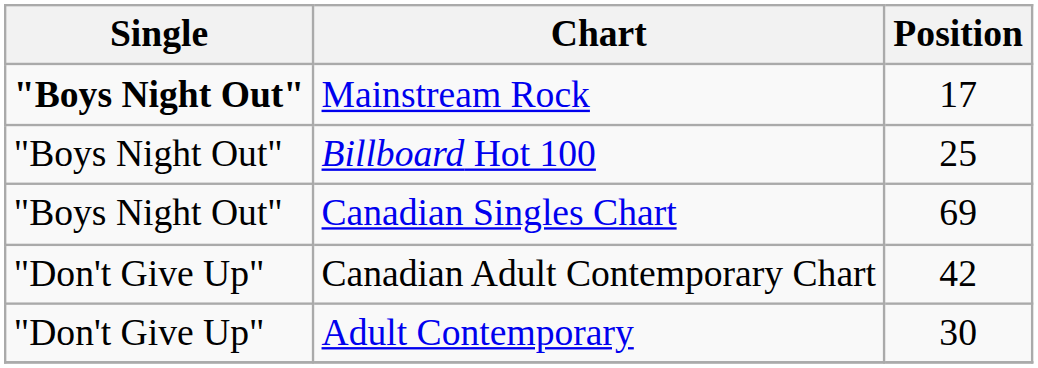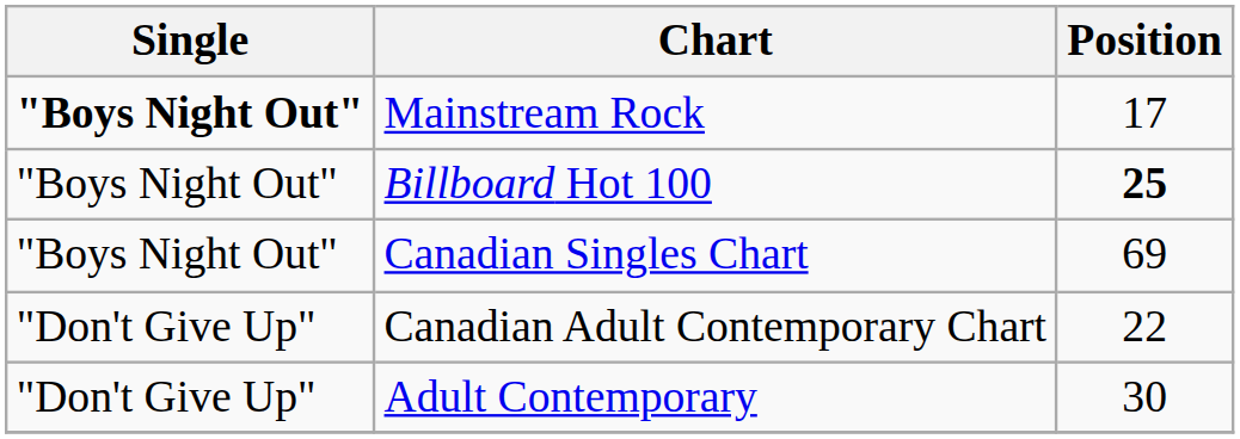Billboard Hot 100 | Position: normal -> bold
Canadian Adult Contemporary Chart | Position: 42 -> 22
